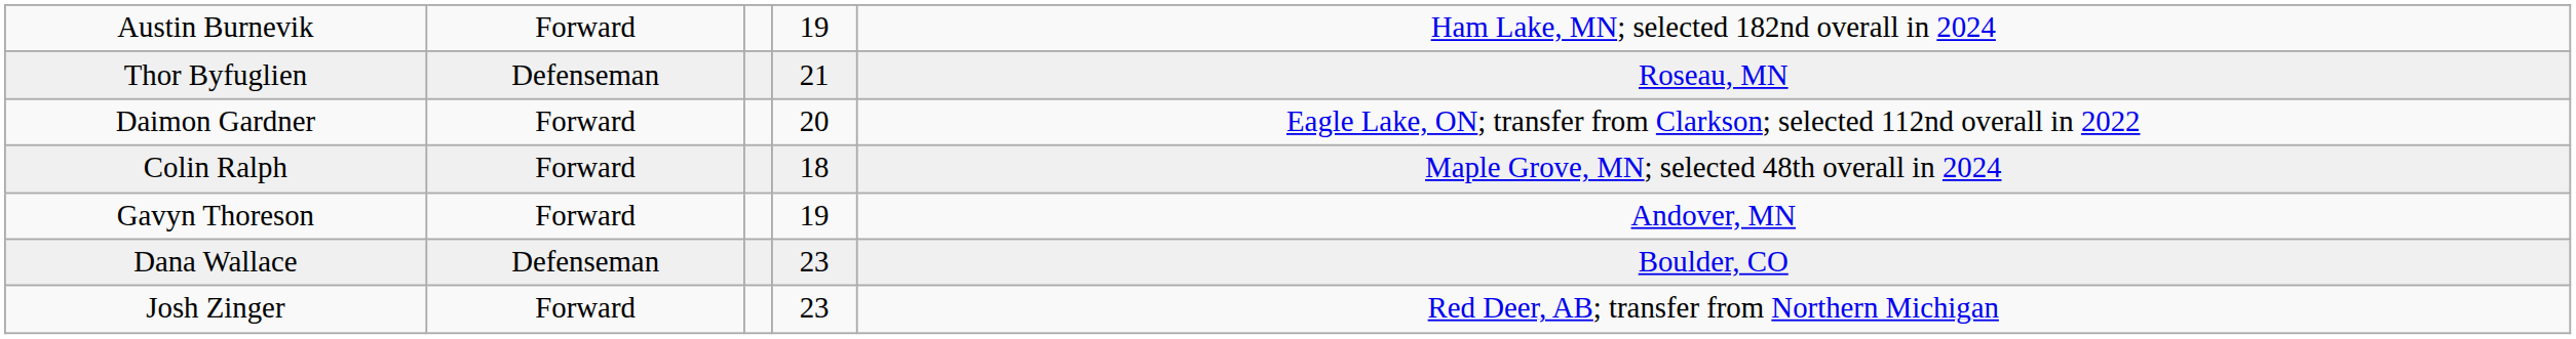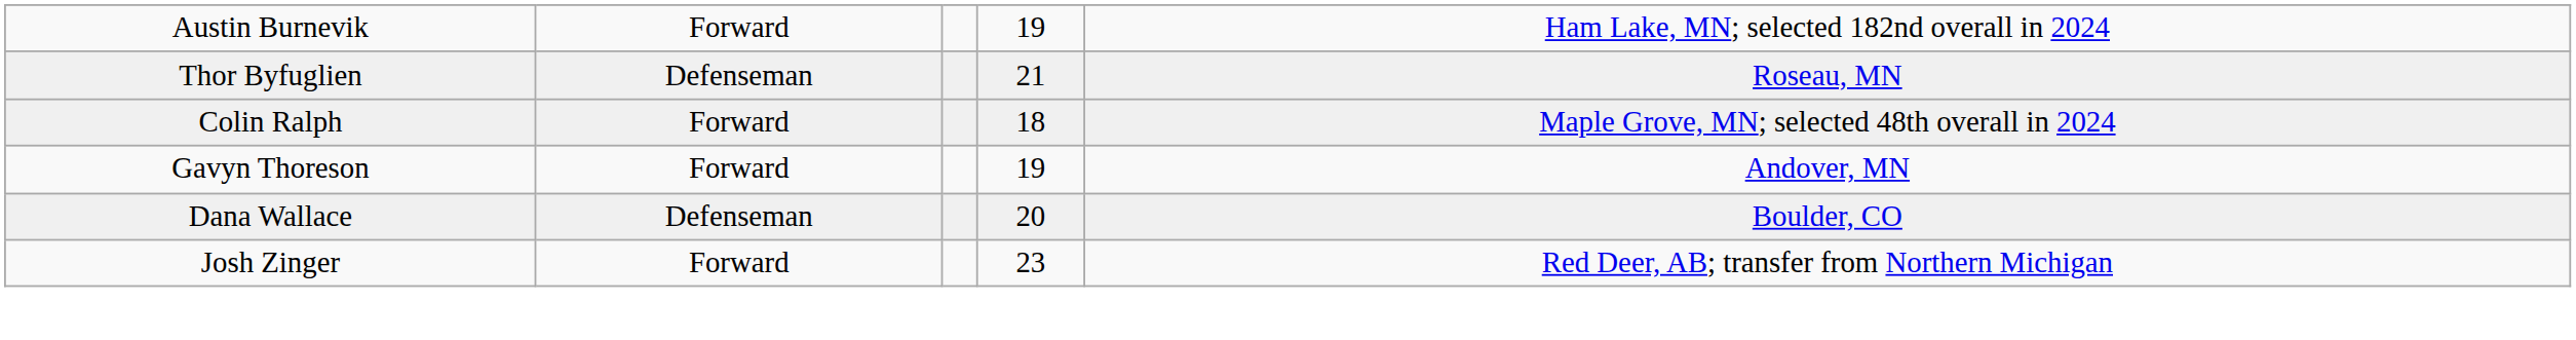- row: Daimon Gardner | Forward | 20 | Eagle Lake, ON; transfer from Clarkson; selected 112nd overall in 2022
Dana Wallace | column 4: 23 -> 20
